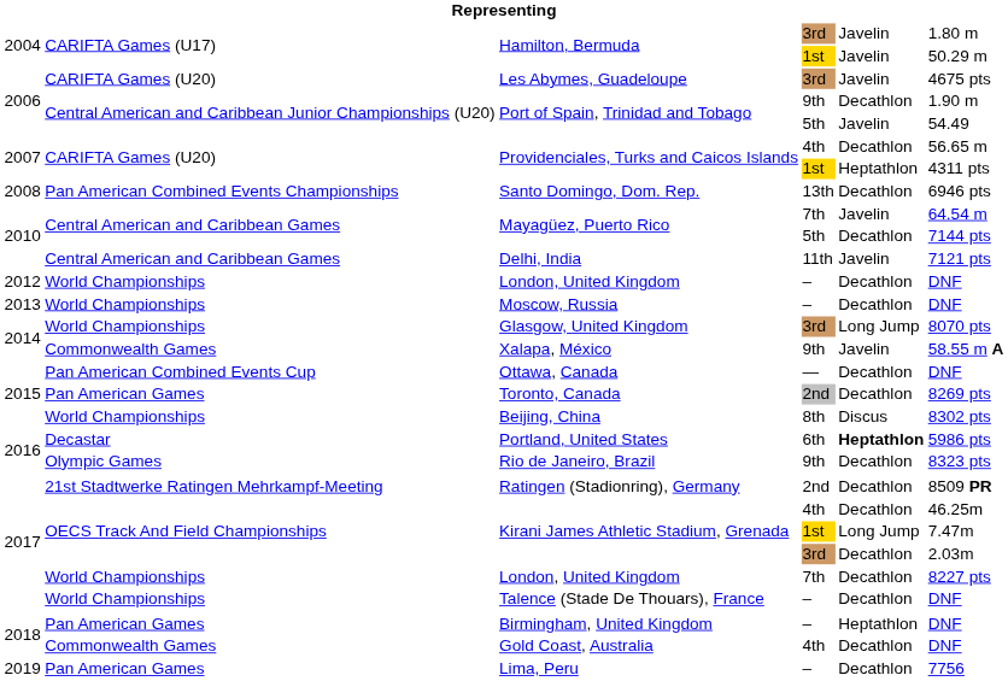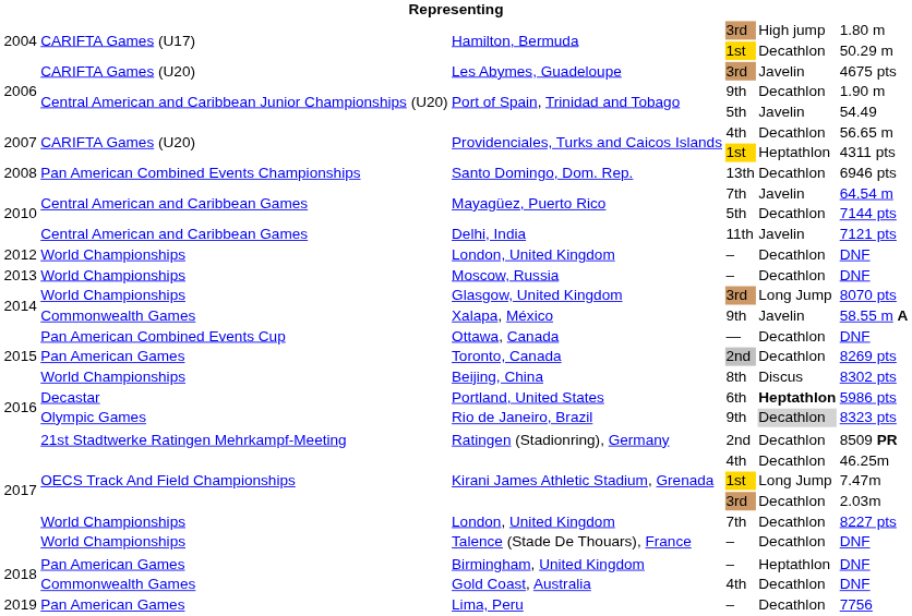Hamilton, Bermuda / 3rd | column 5: Javelin -> High jump
Hamilton, Bermuda / 1st | column 5: Javelin -> Decathlon
Rio de Janeiro, Brazil | column 5: no background -> lightgrey background
